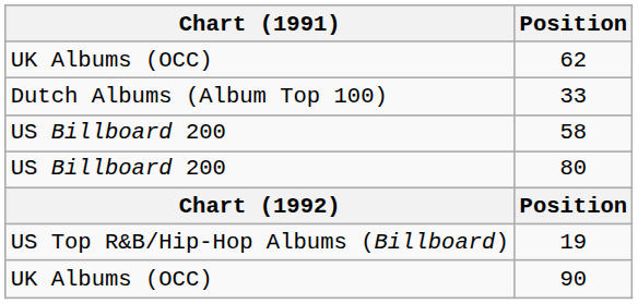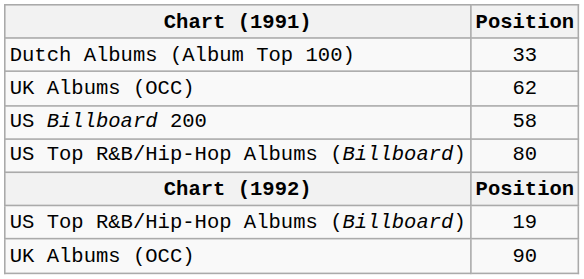rows swapped: 33 <-> 62
80 | Chart (1991): US Billboard 200 -> US Top R&B/Hip-Hop Albums (Billboard)
